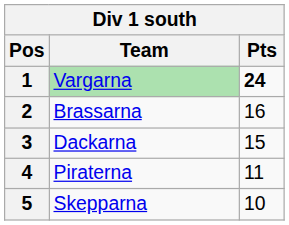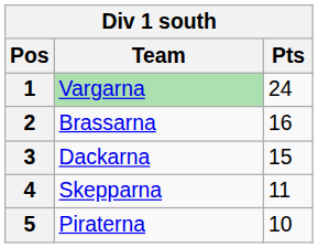1 | Pts: bold -> normal
4 | Team: Piraterna -> Skepparna
5 | Team: Skepparna -> Piraterna
